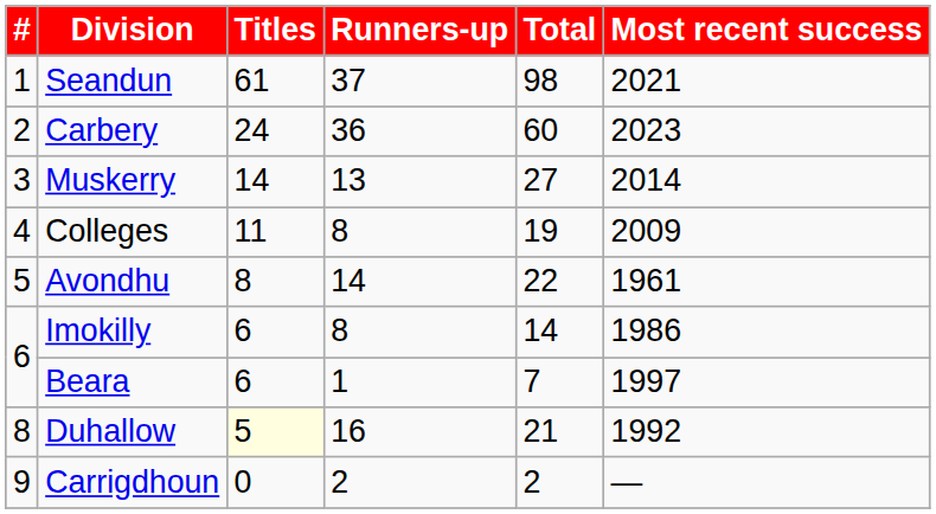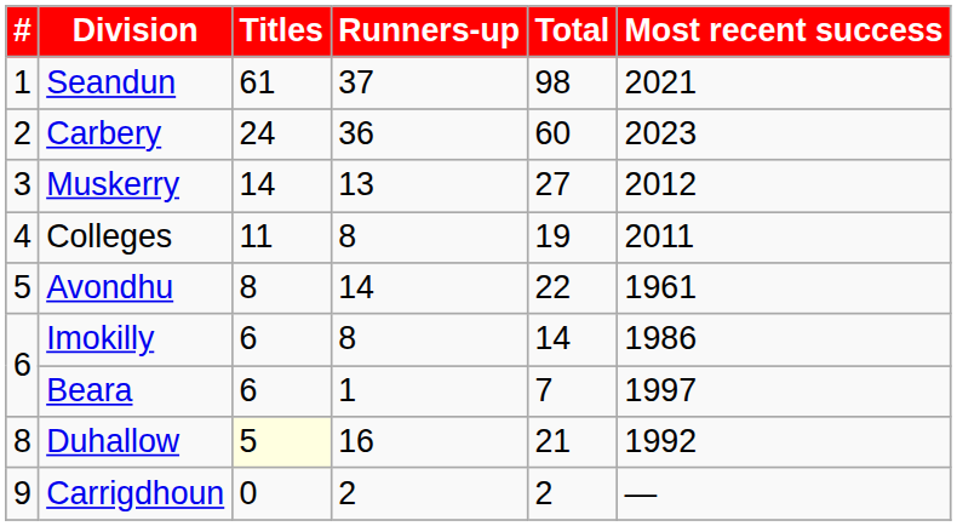Muskerry | Most recent success: 2014 -> 2012
Colleges | Most recent success: 2009 -> 2011
